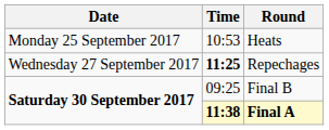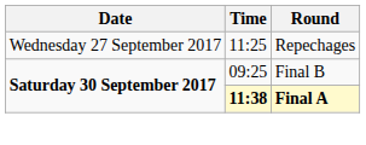- row: Monday 25 September 2017 | 10:53 | Heats
Repechages | Time: bold -> normal
